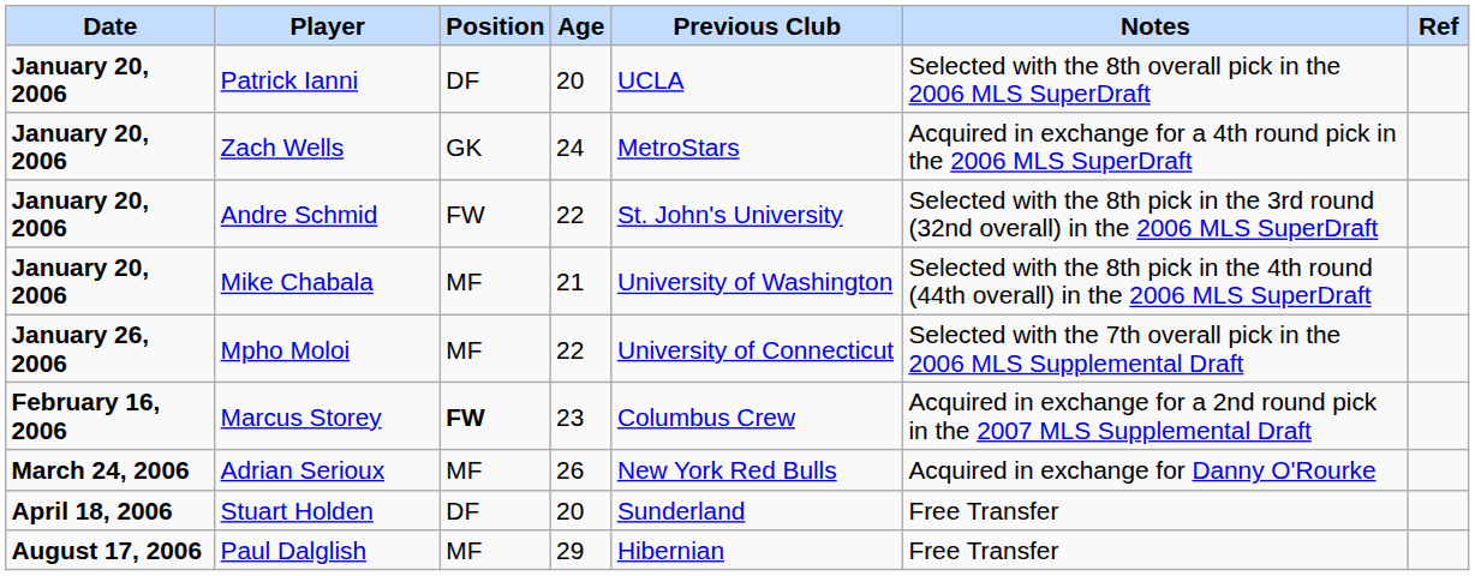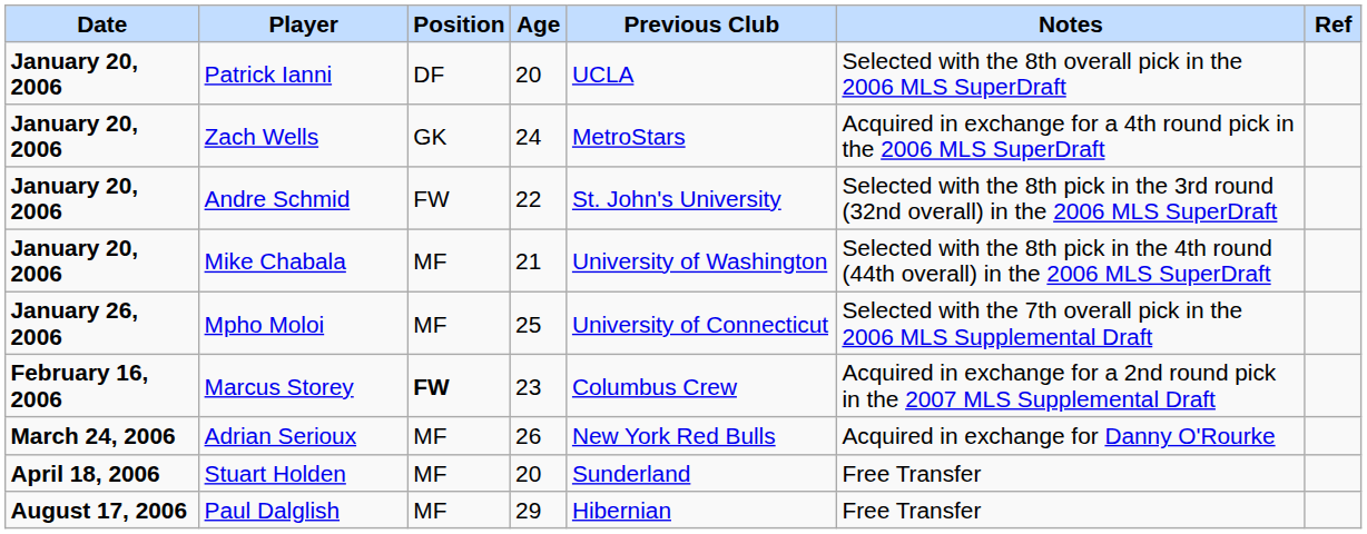Mpho Moloi | Age: 22 -> 25
Stuart Holden | Position: DF -> MF
